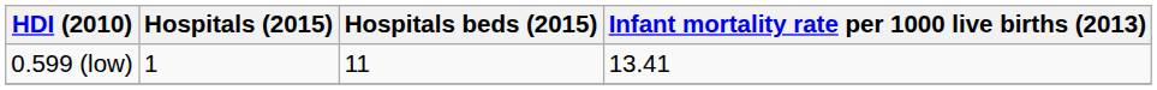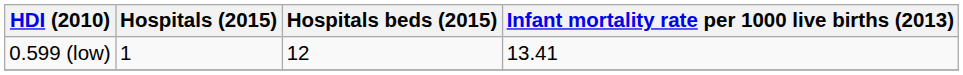0.599 (low) | Hospitals beds (2015): 11 -> 12
